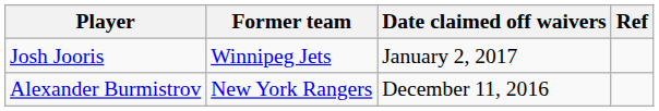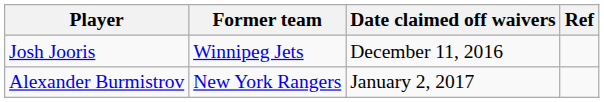Josh Jooris | Date claimed off waivers: January 2, 2017 -> December 11, 2016
Alexander Burmistrov | Date claimed off waivers: December 11, 2016 -> January 2, 2017
